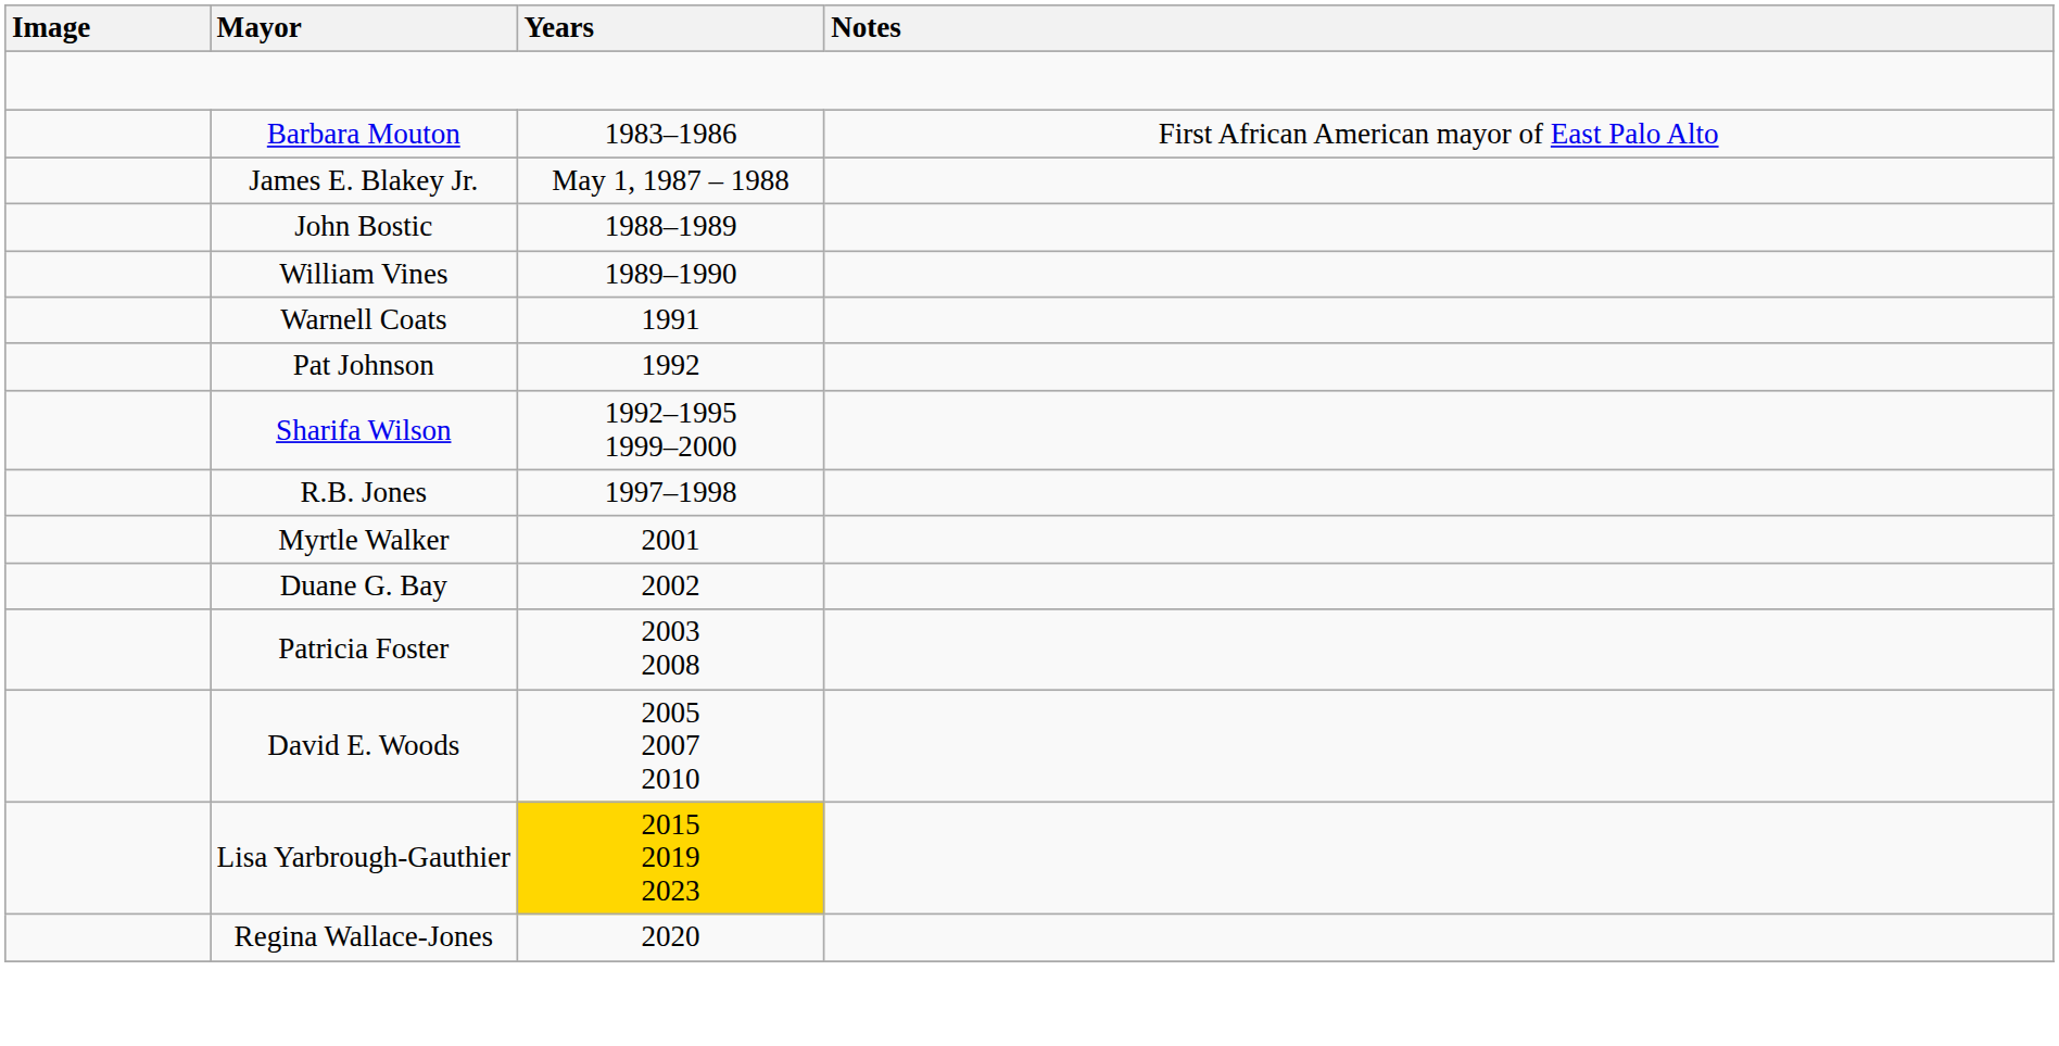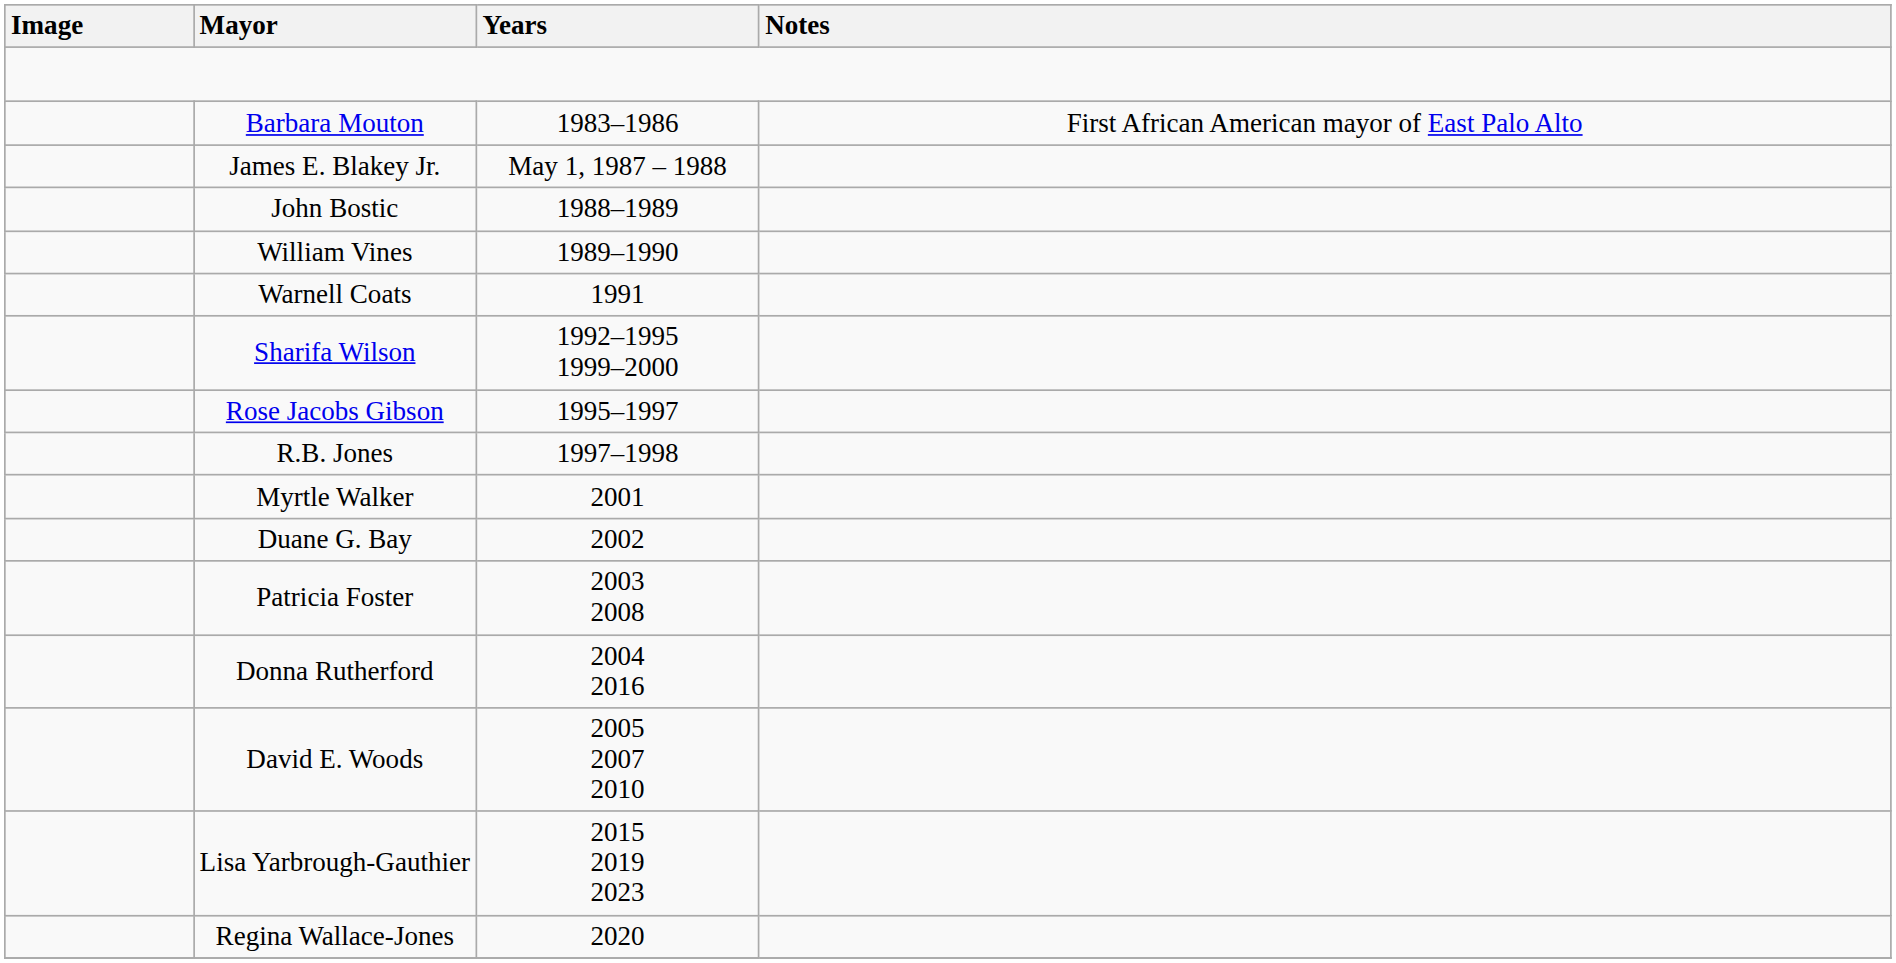- row: Pat Johnson | 1992
+ row: Rose Jacobs Gibson | 1995–1997
+ row: Donna Rutherford | 2004 2016
Lisa Yarbrough-Gauthier | Years: gold background -> no background
